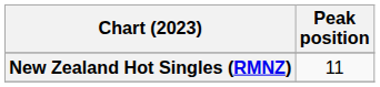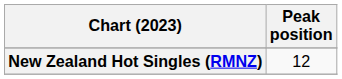New Zealand Hot Singles (RMNZ) | Peak position: 11 -> 12
